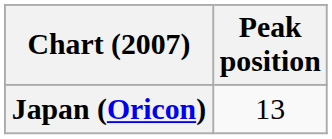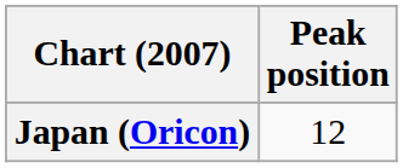Japan (Oricon) | Peak position: 13 -> 12
